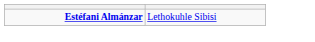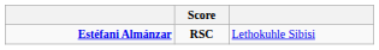+ column: Score | RSC
